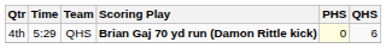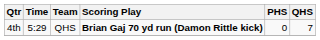4th | PHS: lightyellow background -> no background
4th | QHS: 6 -> 7
